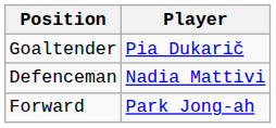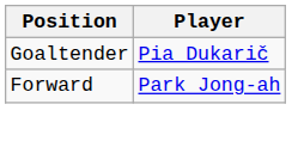- row: Defenceman | Nadia Mattivi
